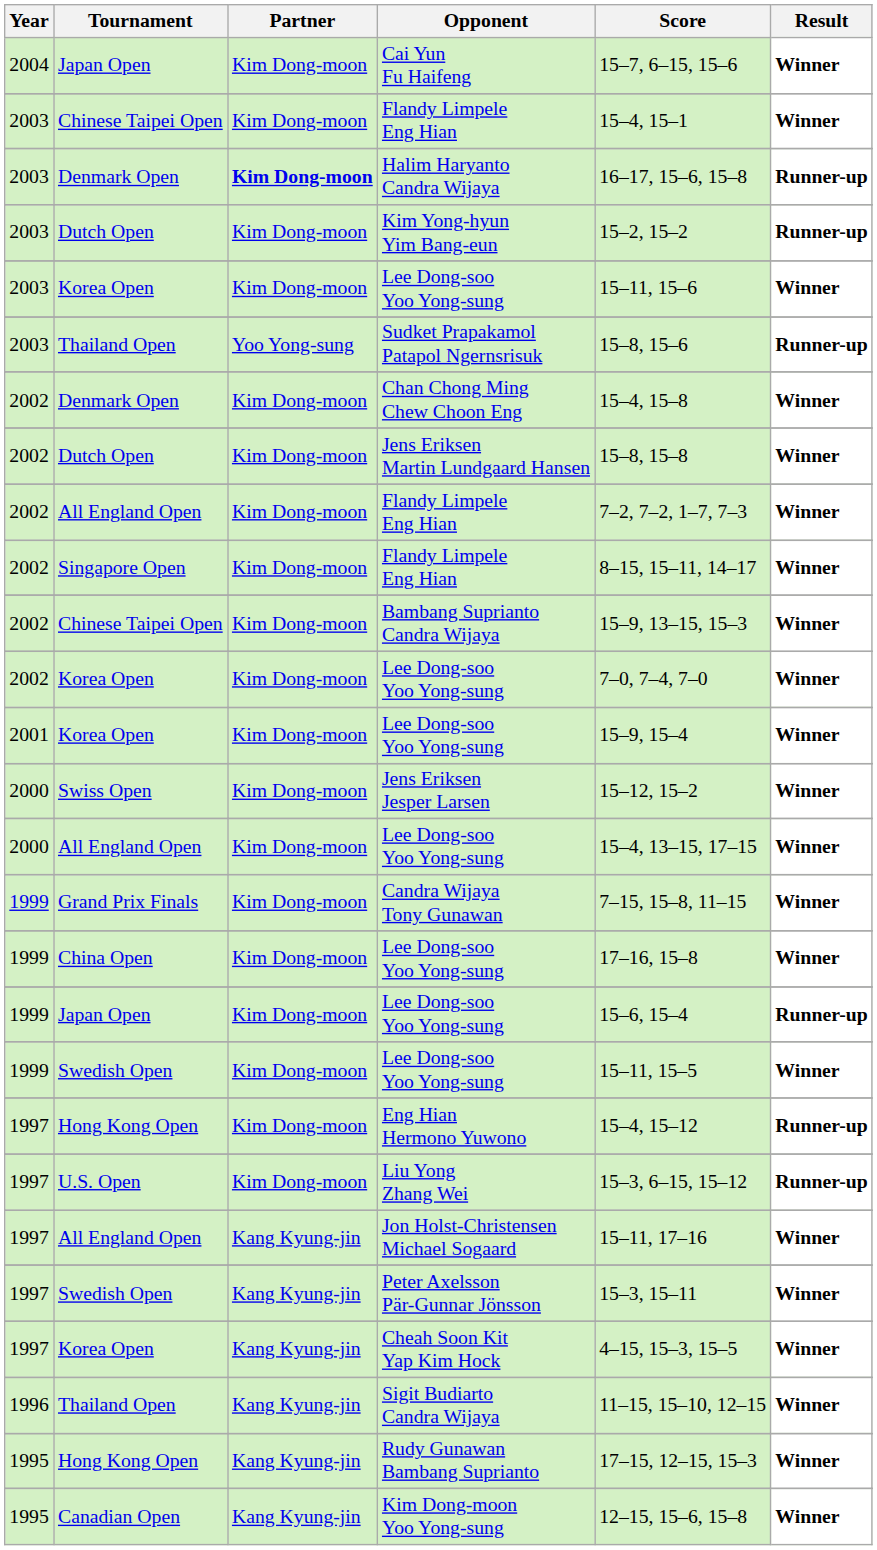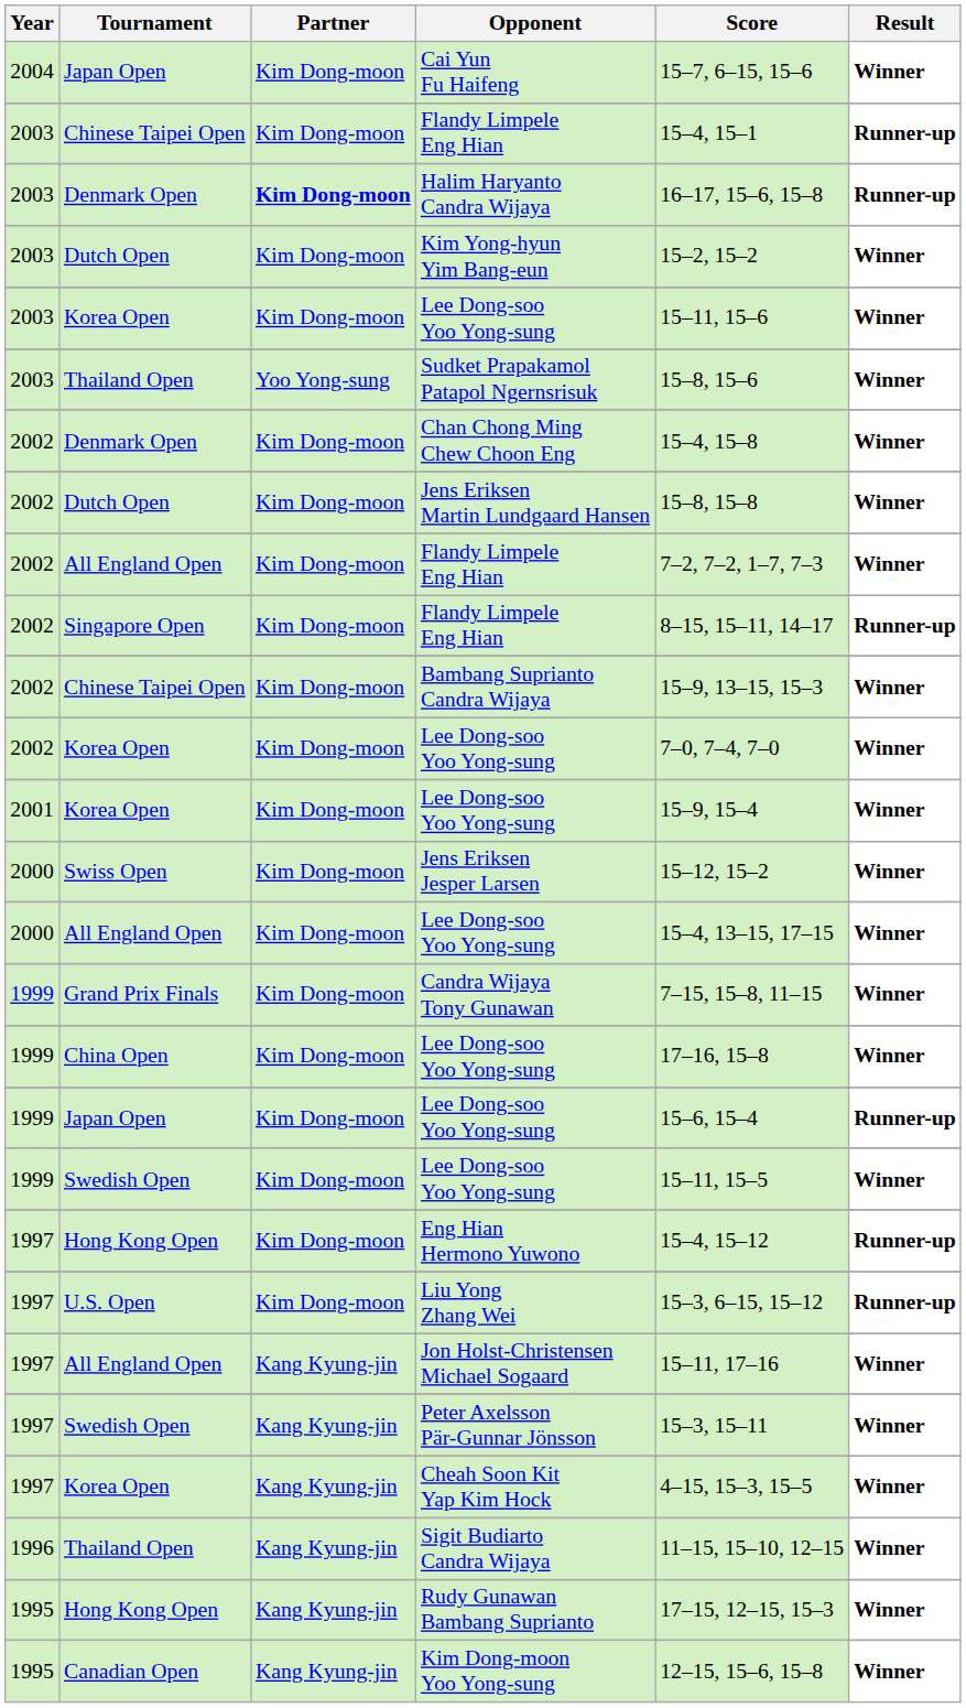Chinese Taipei Open / Flandy Limpele Eng Hian | Result: Winner -> Runner-up
Kim Yong-hyun Yim Bang-eun | Result: Runner-up -> Winner
Sudket Prapakamol Patapol Ngernsrisuk | Result: Runner-up -> Winner
Singapore Open / Flandy Limpele Eng Hian | Result: Winner -> Runner-up
